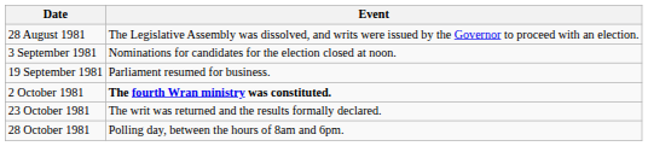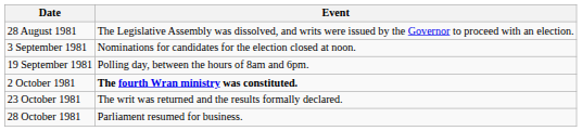19 September 1981 | Event: Parliament resumed for business. -> Polling day, between the hours of 8am and 6pm.
28 October 1981 | Event: Polling day, between the hours of 8am and 6pm. -> Parliament resumed for business.
